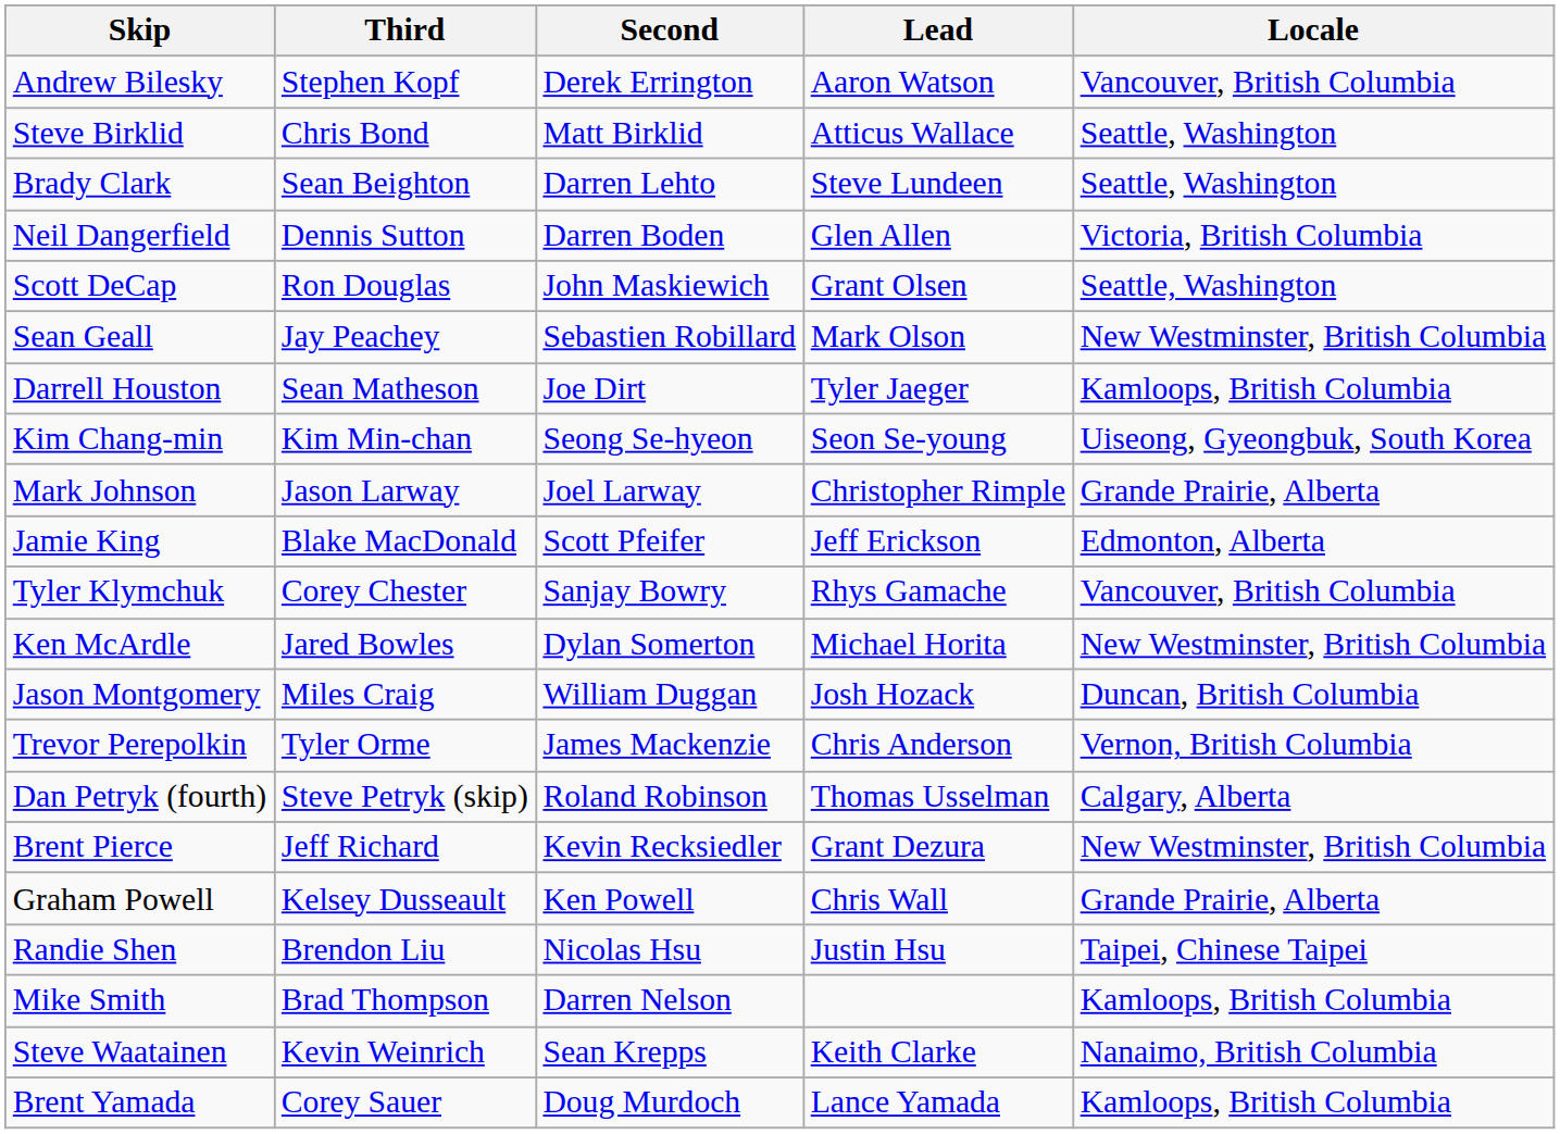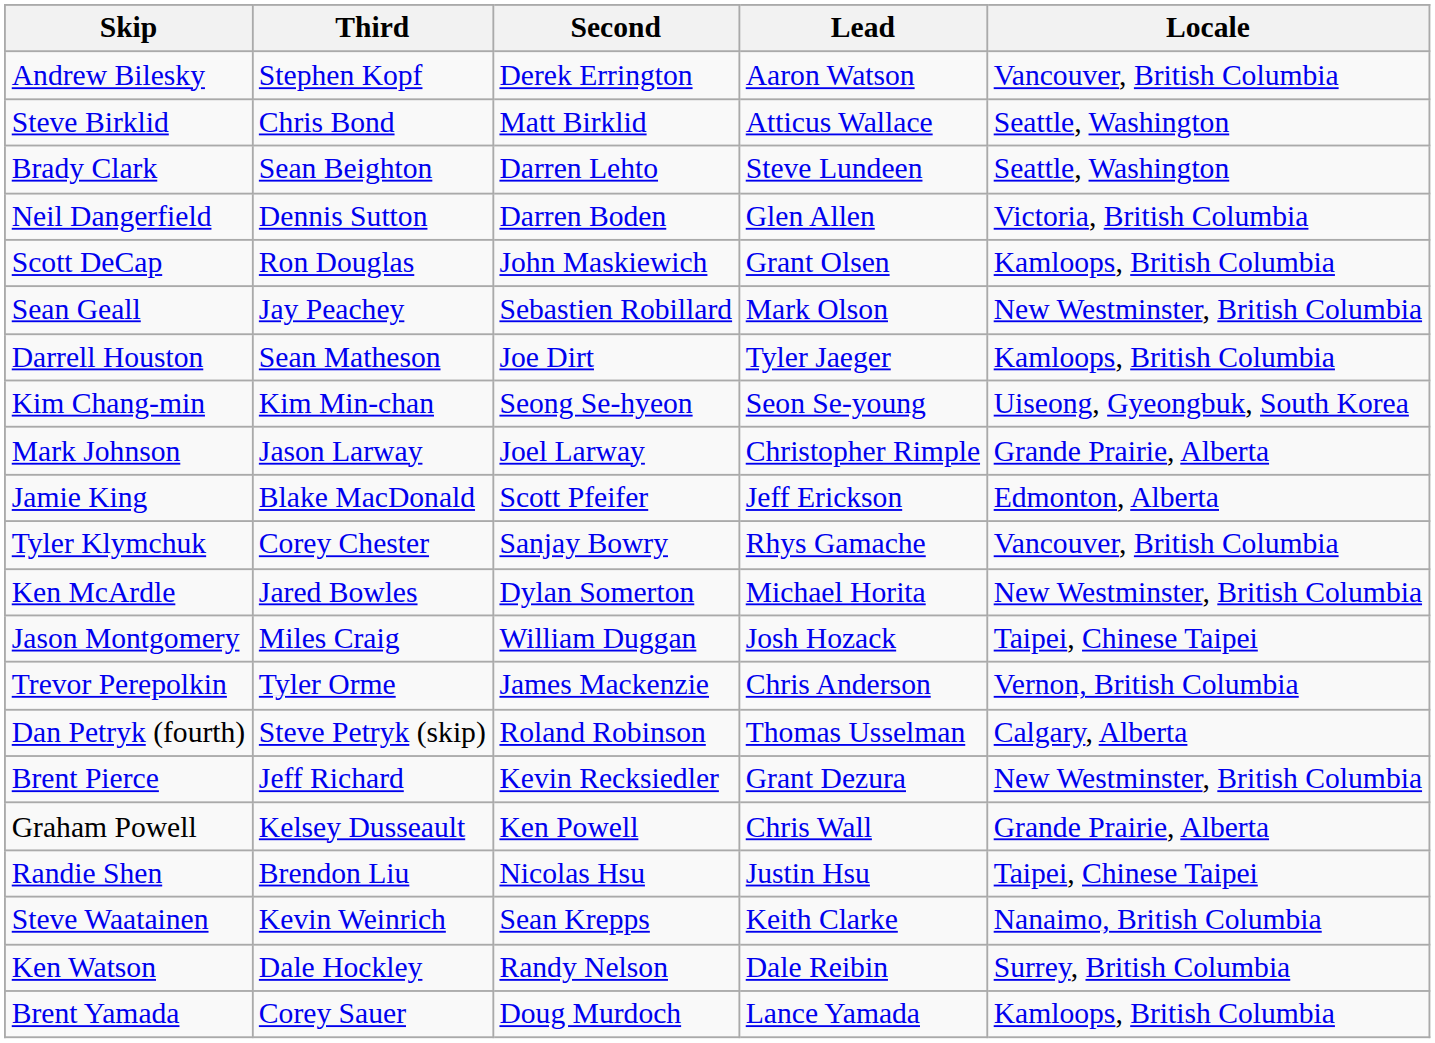Scott DeCap | Locale: Seattle, Washington -> Kamloops, British Columbia
Jason Montgomery | Locale: Duncan, British Columbia -> Taipei, Chinese Taipei
- row: Mike Smith | Brad Thompson | Darren Nelson | Kamloops, British Columbia
+ row: Ken Watson | Dale Hockley | Randy Nelson | Dale Reibin | Surrey, British Columbia
